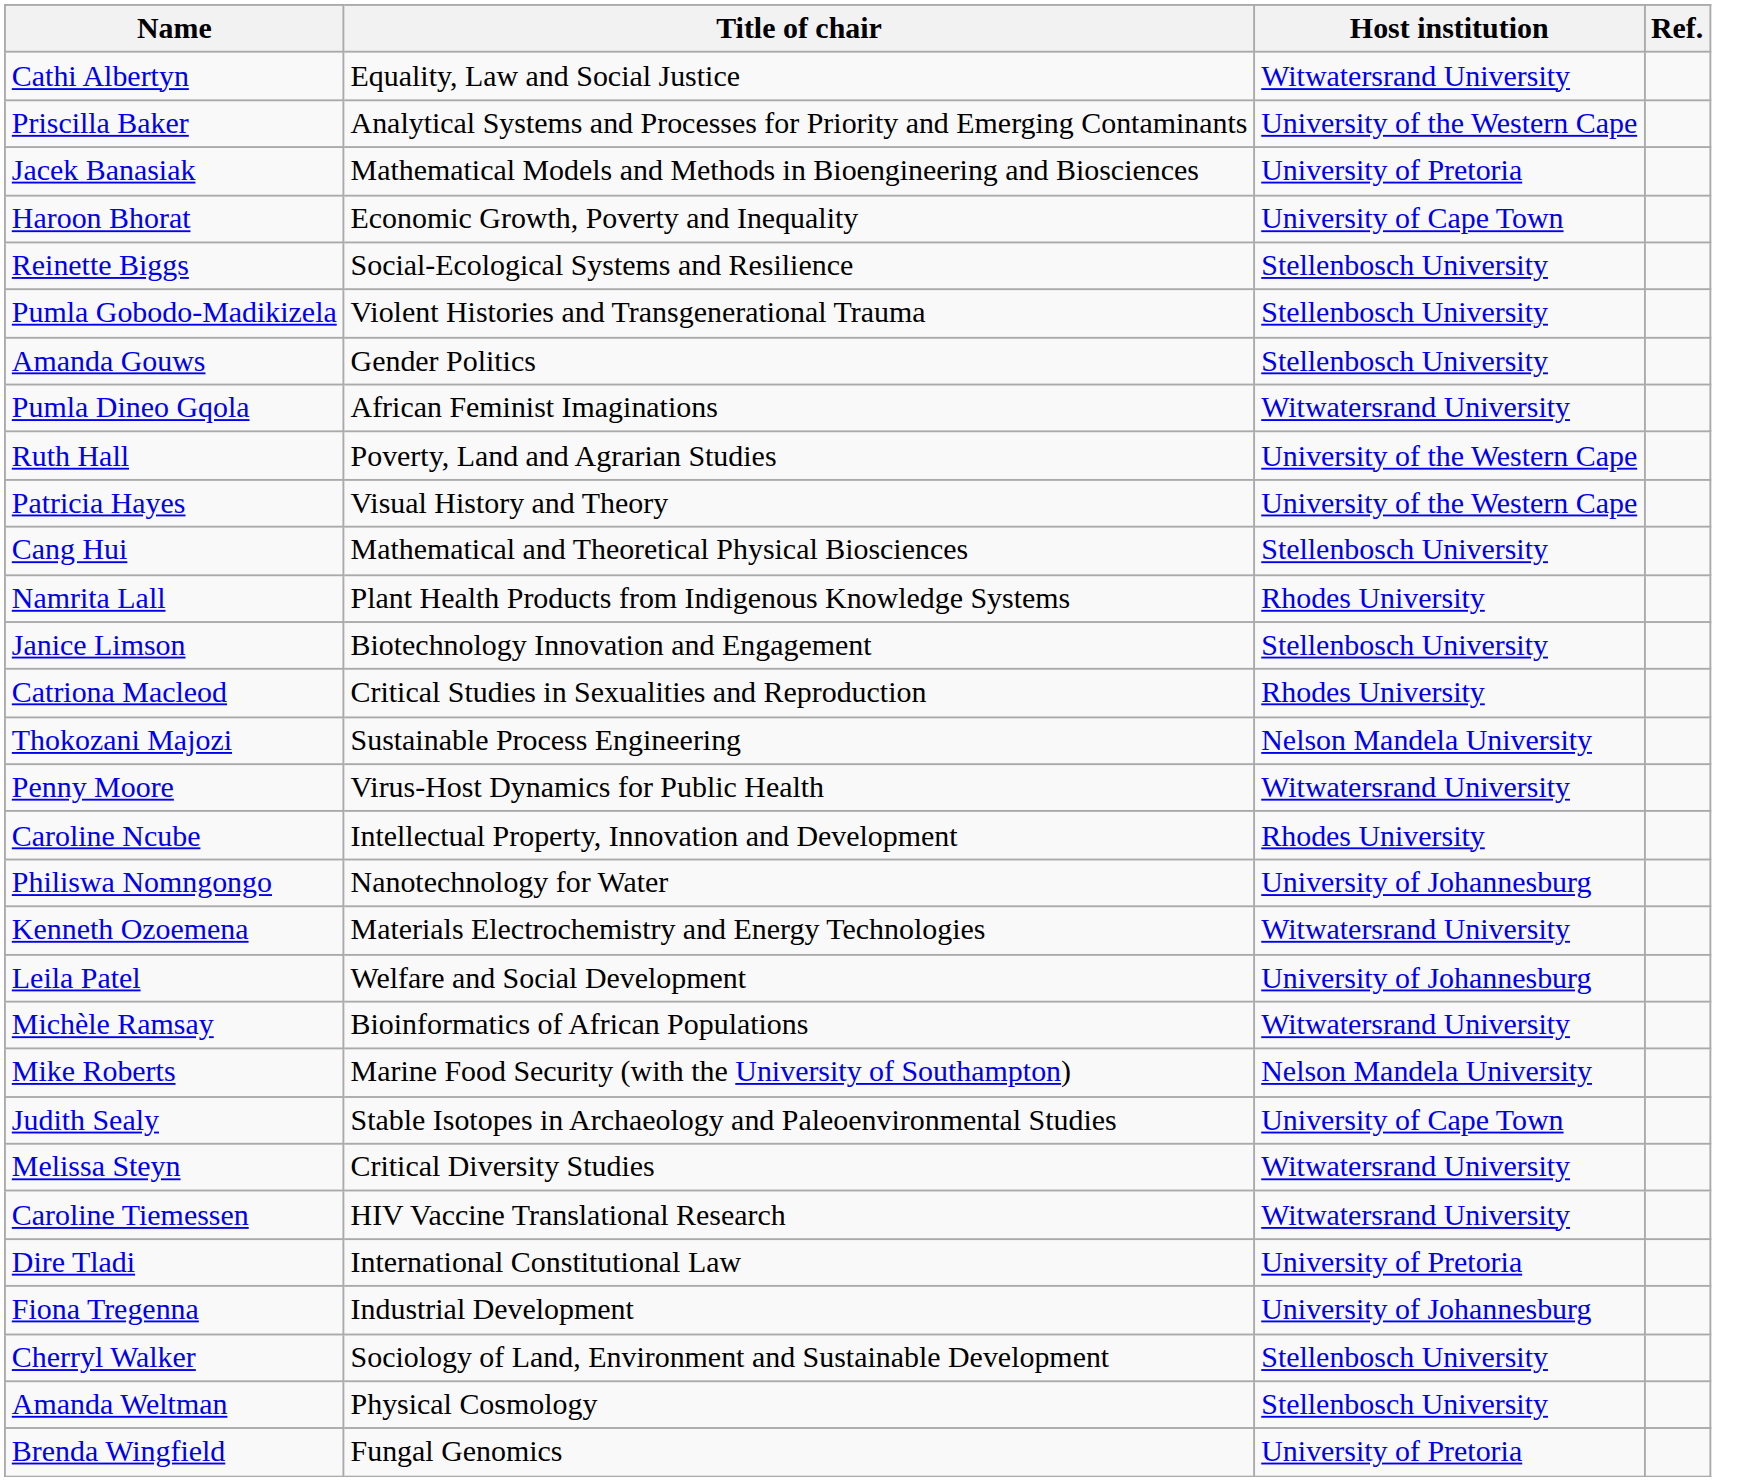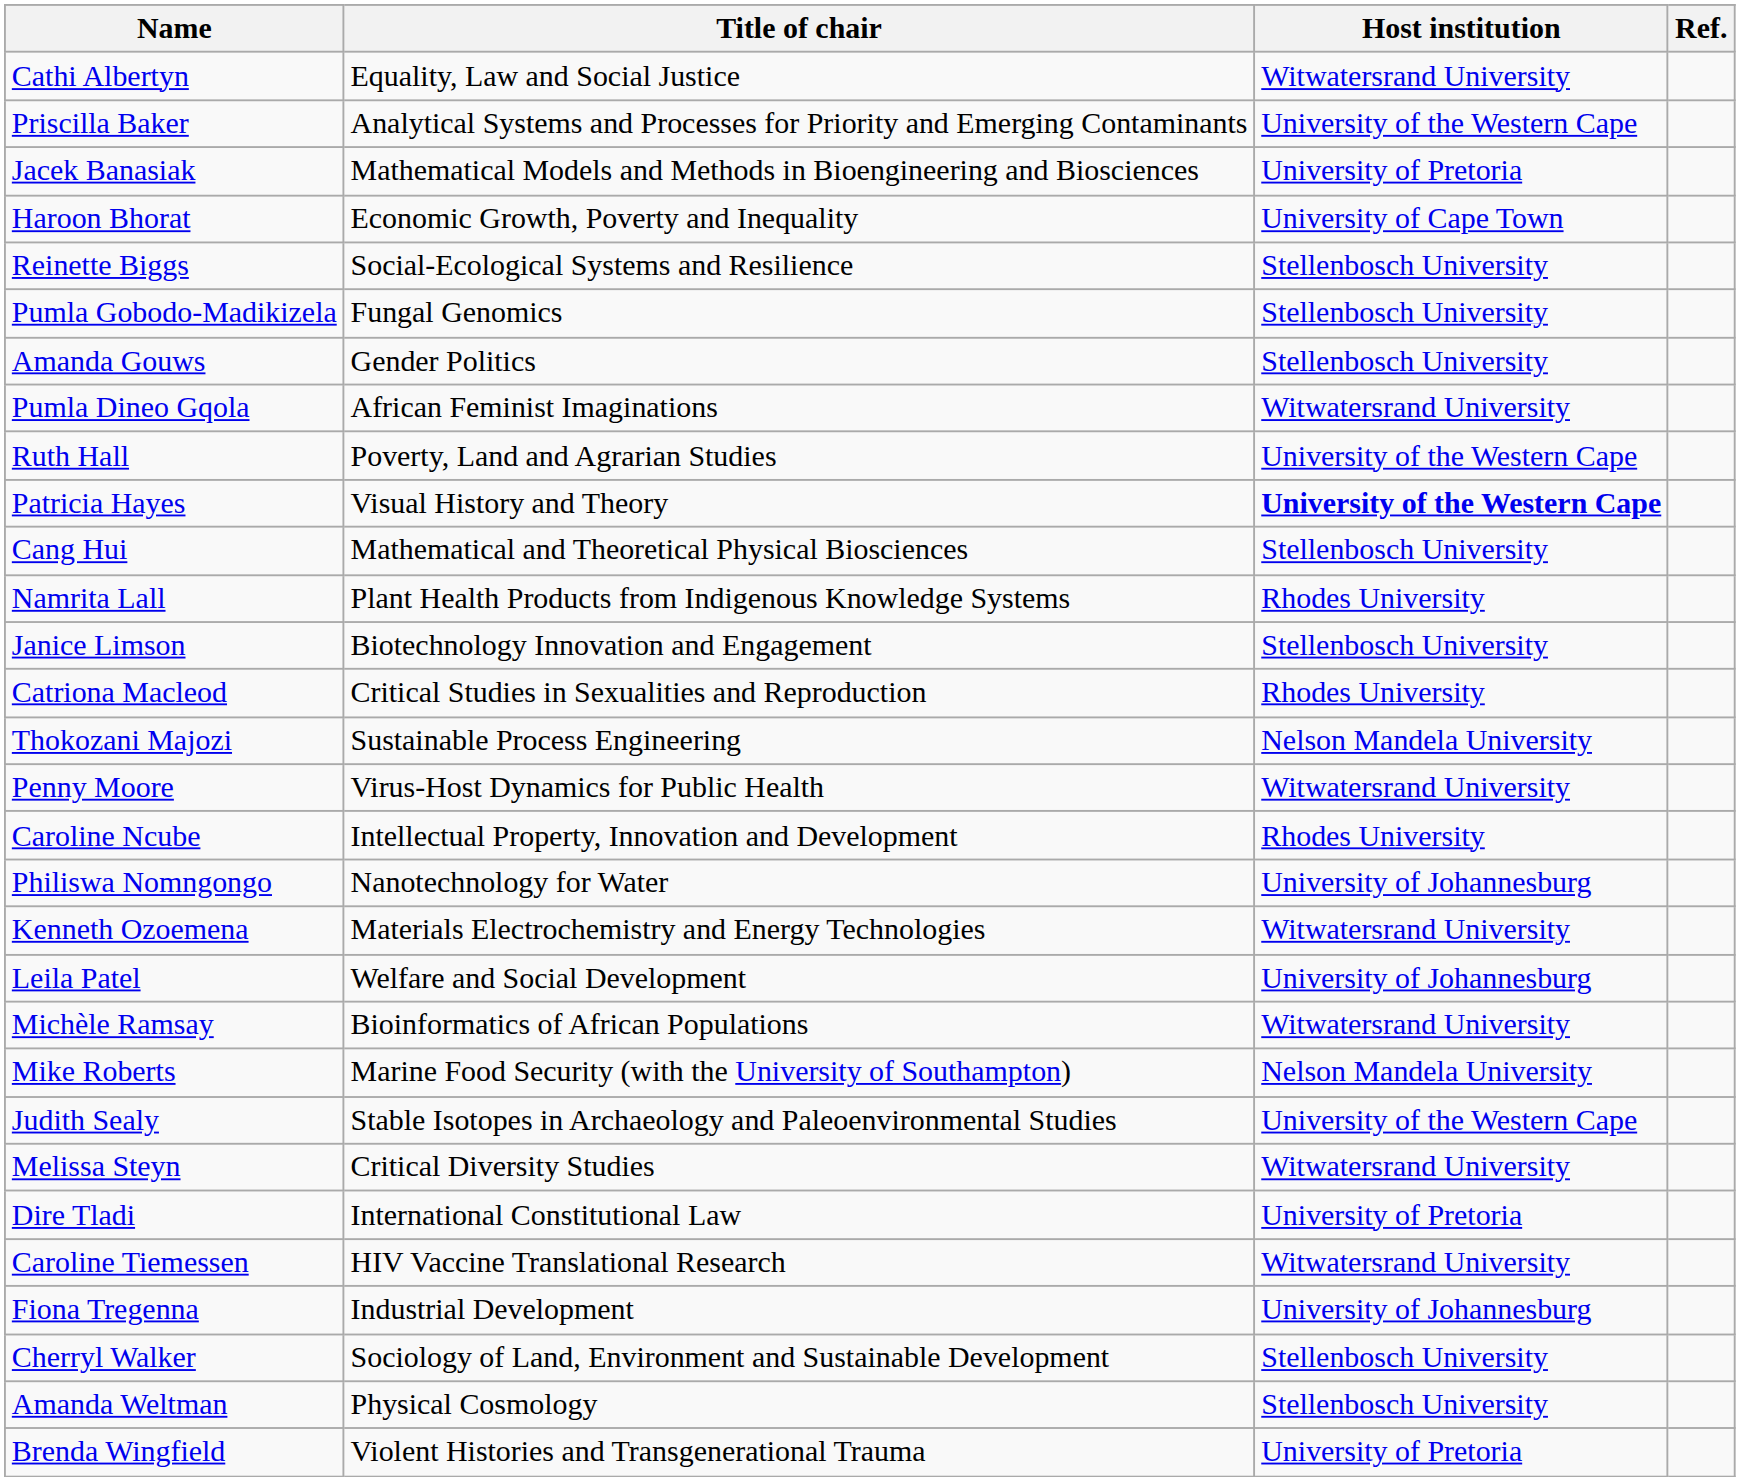Pumla Gobodo-Madikizela | Title of chair: Violent Histories and Transgenerational Trauma -> Fungal Genomics
Patricia Hayes | Host institution: normal -> bold
Judith Sealy | Host institution: University of Cape Town -> University of the Western Cape
rows swapped: Caroline Tiemessen <-> Dire Tladi
Brenda Wingfield | Title of chair: Fungal Genomics -> Violent Histories and Transgenerational Trauma
